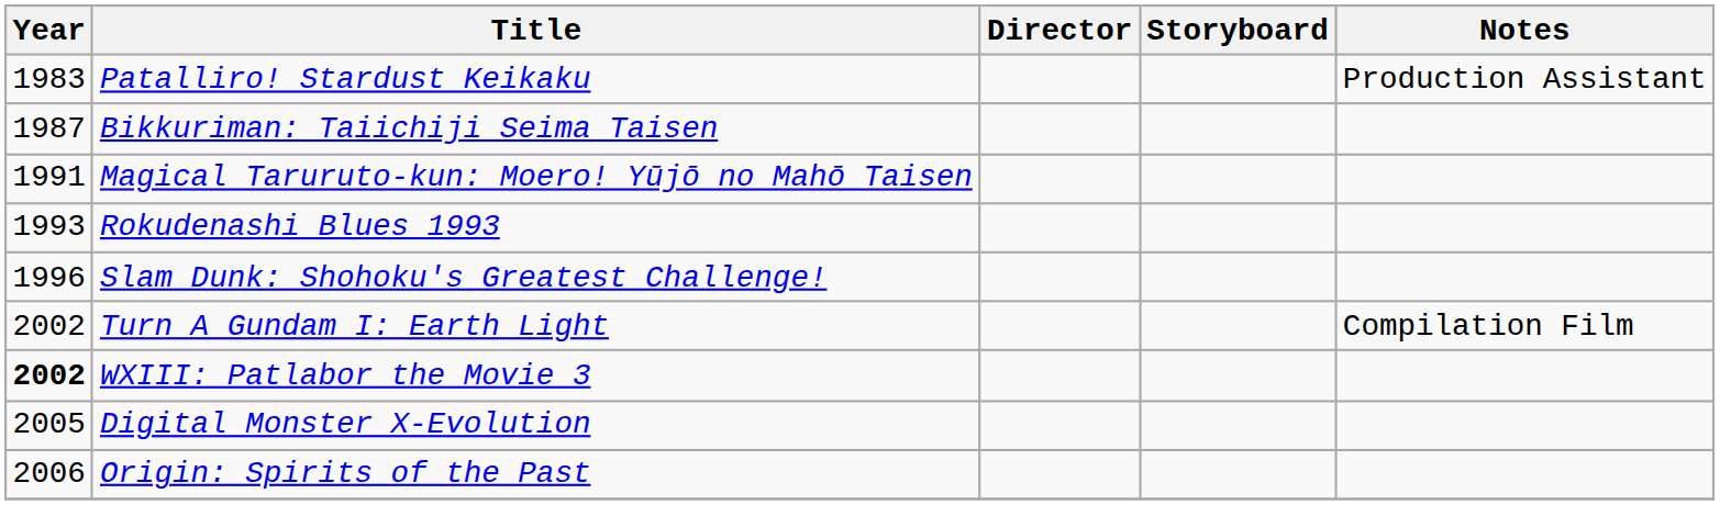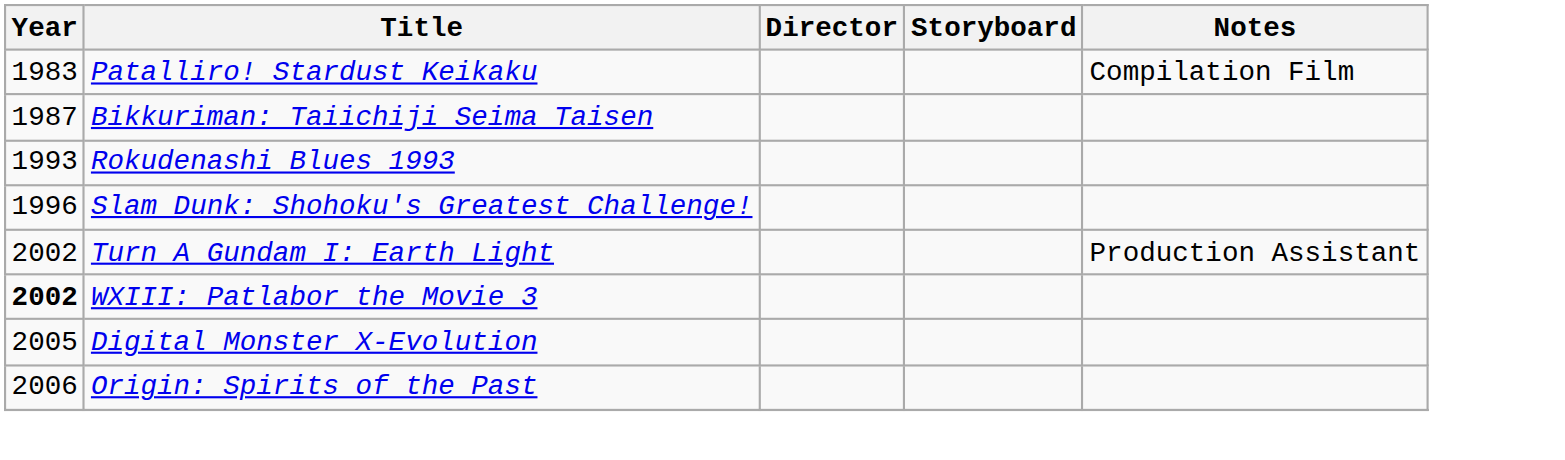Patalliro! Stardust Keikaku | Notes: Production Assistant -> Compilation Film
- row: 1991 | Magical Taruruto-kun: Moero! Yūjō no Mahō Taisen
Turn A Gundam I: Earth Light | Notes: Compilation Film -> Production Assistant
